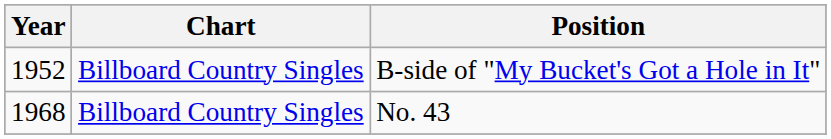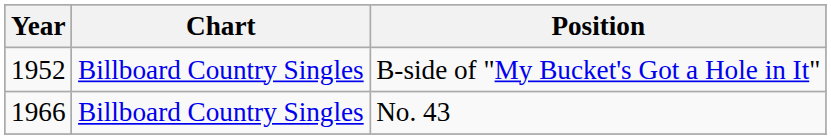No. 43 | Year: 1968 -> 1966
